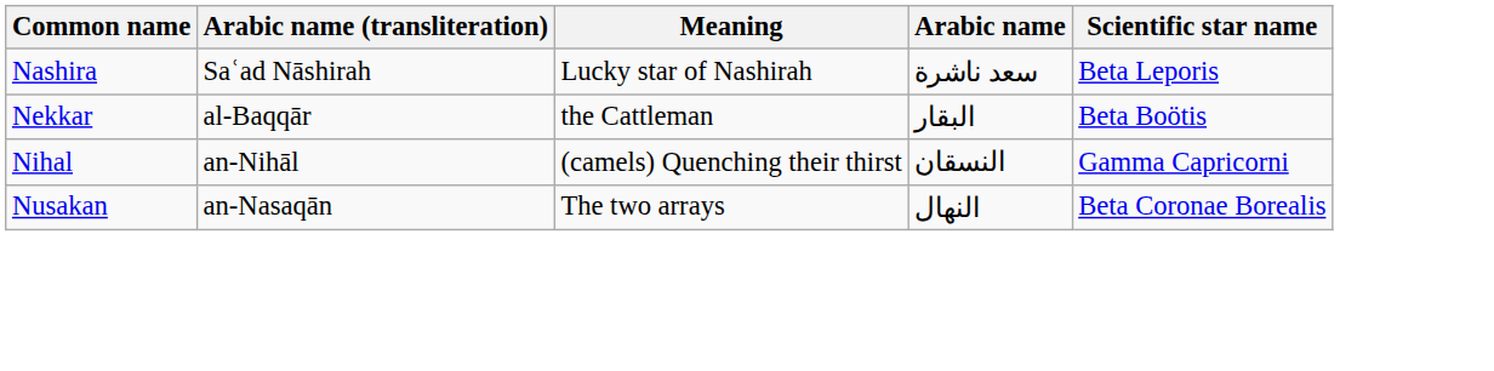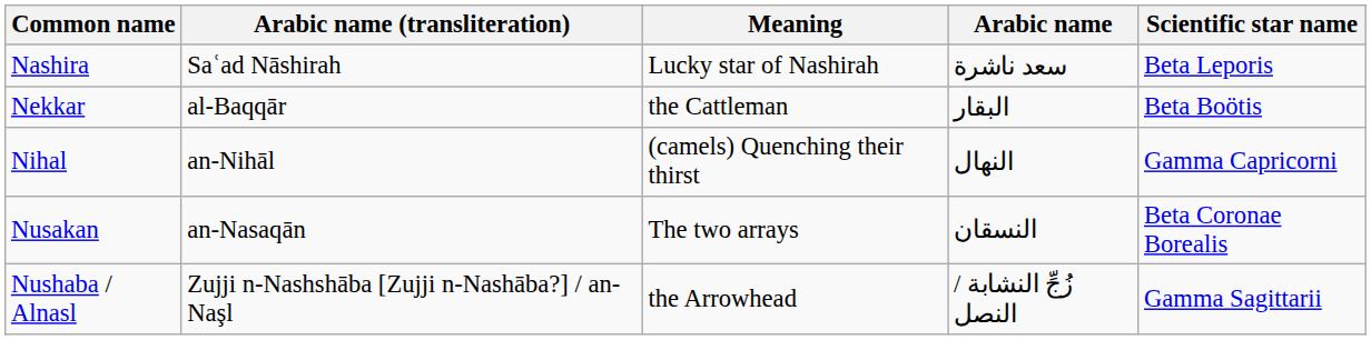Nihal | Arabic name: النسقان -> النهال
Nusakan | Arabic name: النهال -> النسقان
+ row: Nushaba / Alnasl | Zujji n-Nashshāba [Zujji n-Nashāba?] / an-Naşl | the Arrowhead | زُجِّ النشابة / النصل | Gamma Sagittarii
